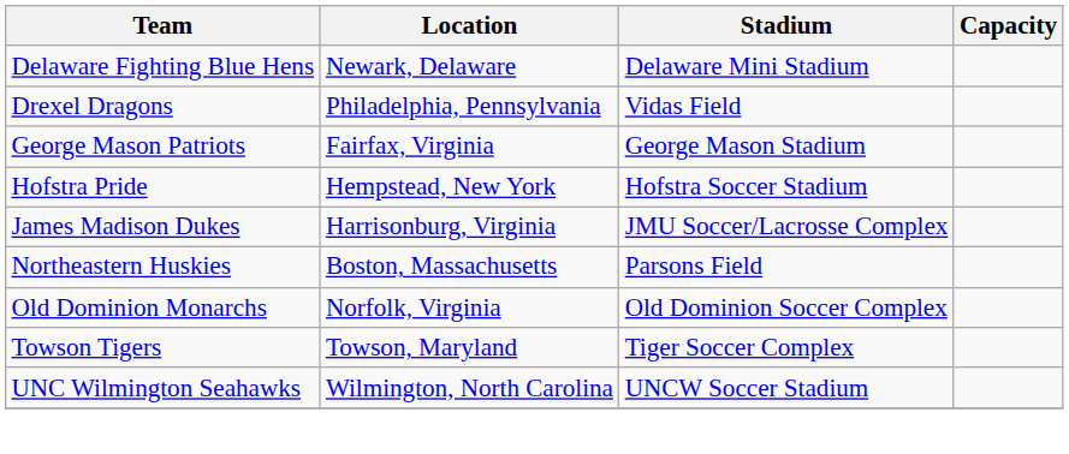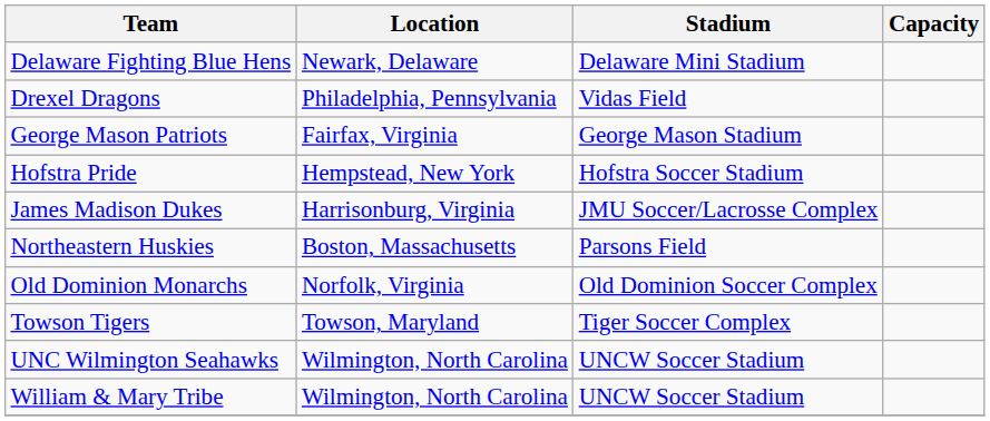+ row: William & Mary Tribe | Wilmington, North Carolina | UNCW Soccer Stadium
